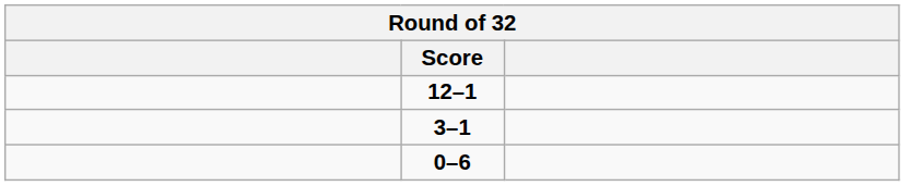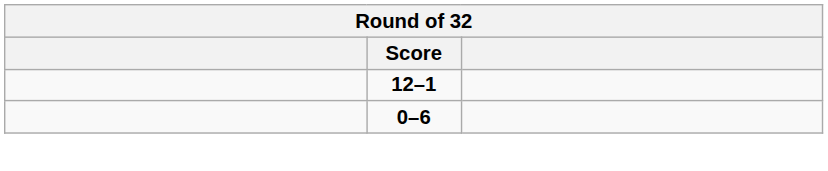- row: 3–1
